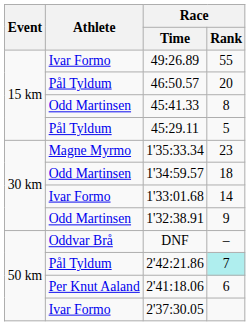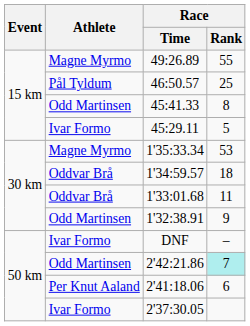49:26.89 | Athlete: Ivar Formo -> Magne Myrmo
46:50.57 | Race / Rank: 20 -> 25
45:29.11 | Athlete: Pål Tyldum -> Ivar Formo
1'35:33.34 | Race / Rank: 23 -> 53
1'34:59.57 | Athlete: Odd Martinsen -> Oddvar Brå
1'33:01.68 | Athlete: Ivar Formo -> Oddvar Brå
1'33:01.68 | Race / Rank: 14 -> 11
DNF | Athlete: Oddvar Brå -> Ivar Formo
2'42:21.86 | Athlete: Pål Tyldum -> Odd Martinsen
